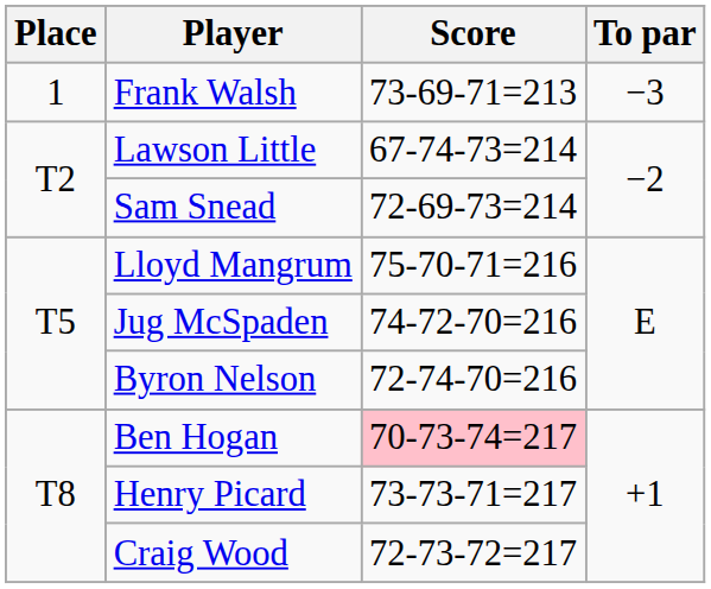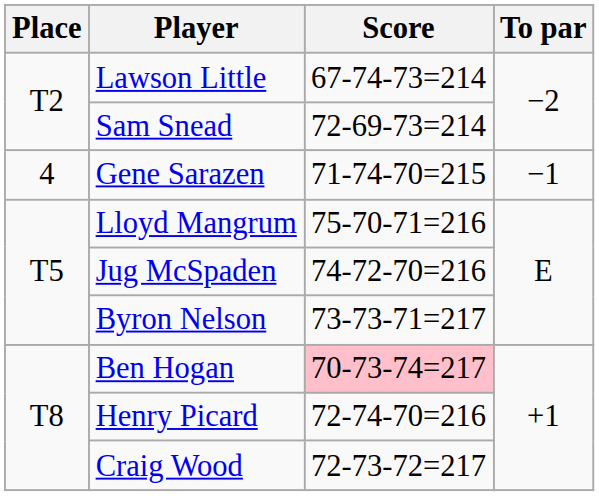- row: 1 | Frank Walsh | 73-69-71=213 | −3
+ row: 4 | Gene Sarazen | 71-74-70=215 | −1
Byron Nelson | Score: 72-74-70=216 -> 73-73-71=217
Henry Picard | Score: 73-73-71=217 -> 72-74-70=216
